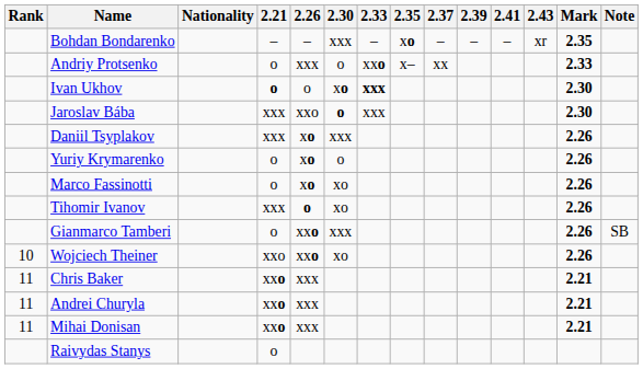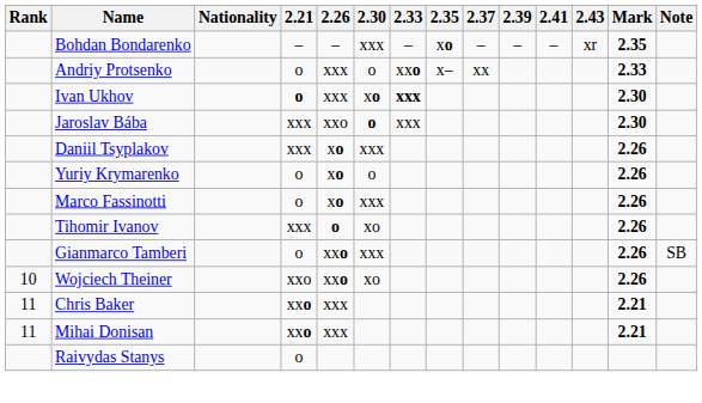Ivan Ukhov | 2.26: o -> xxx
Marco Fassinotti | 2.30: xo -> xxx
- row: 11 | Andrei Churyla | xxo | xxx | 2.21
